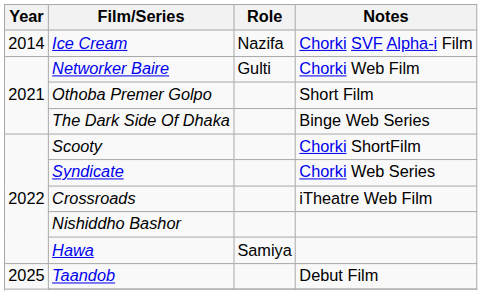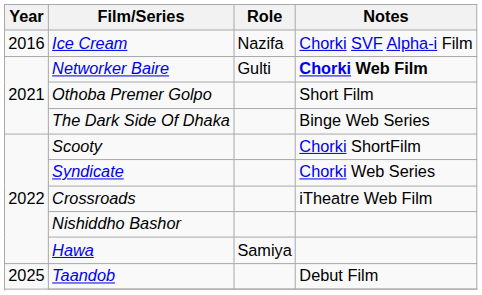Ice Cream | Year: 2014 -> 2016
Networker Baire | Notes: normal -> bold
